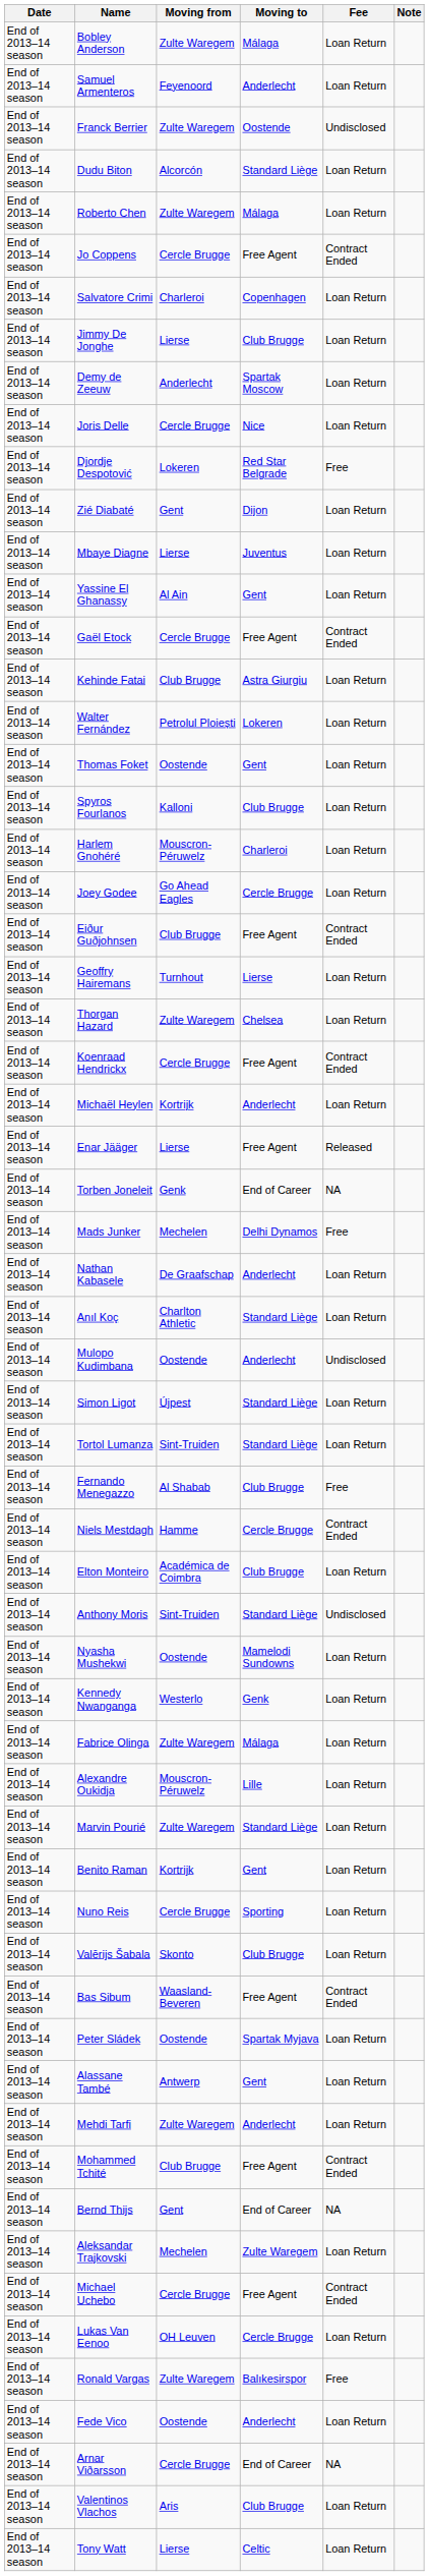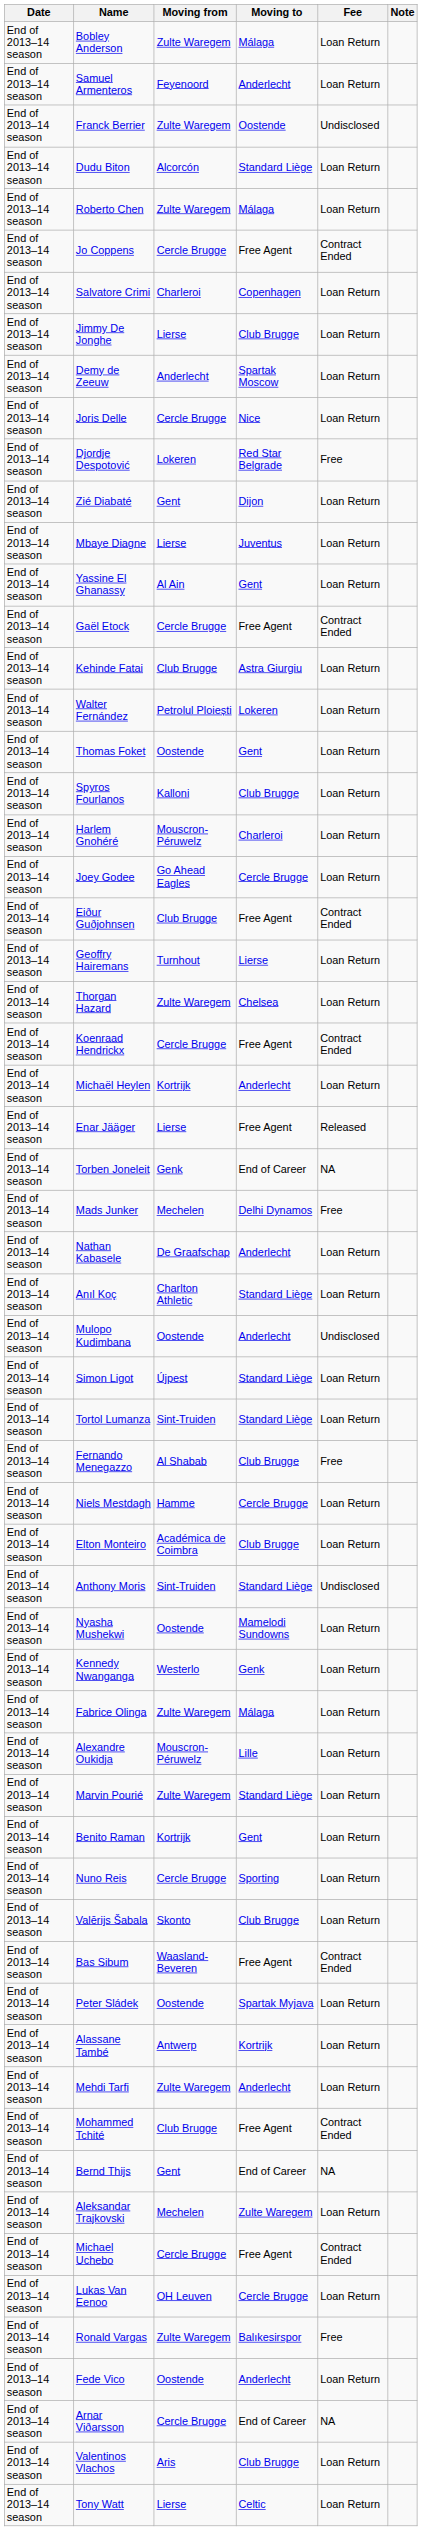Niels Mestdagh | Fee: Contract Ended -> Loan Return
Alassane També | Moving to: Gent -> Kortrijk
